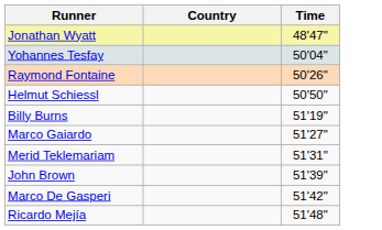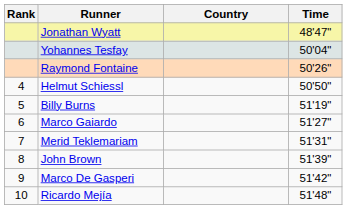+ column: Rank | 4 | 5 | 6 | 7 | 8 | 9 | 10
